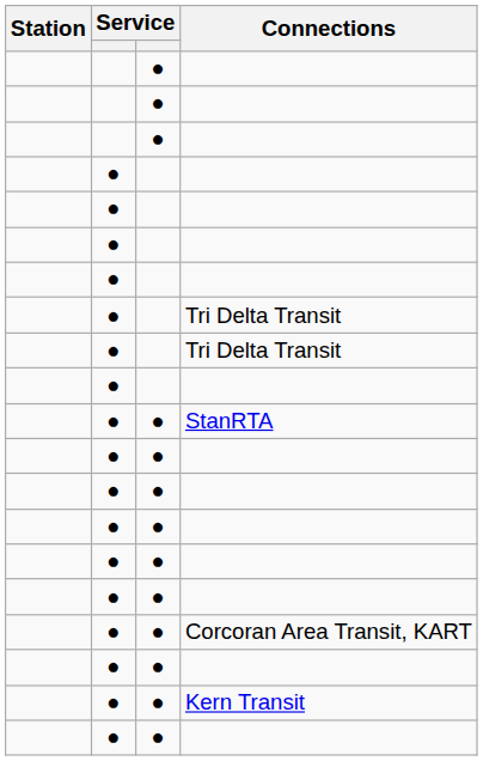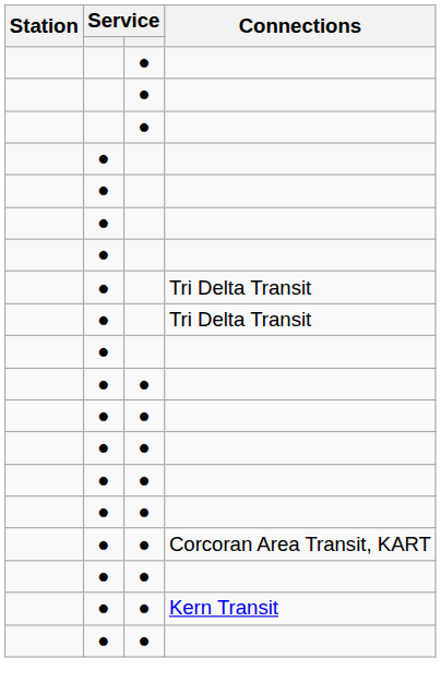- row: ● | ● | StanRTA
